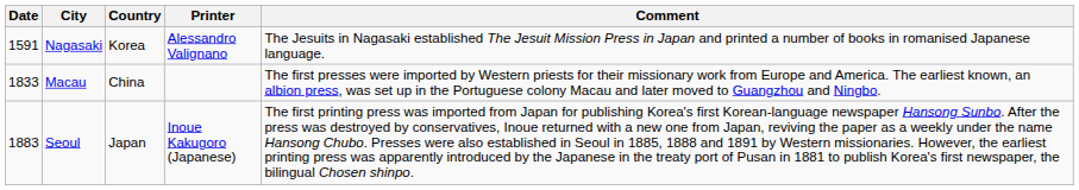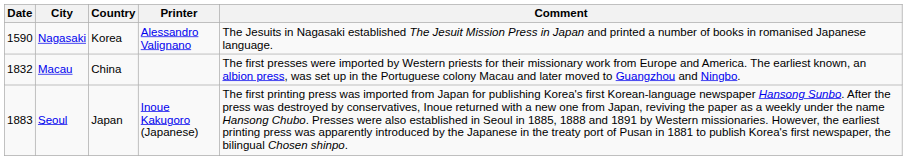Nagasaki | Date: 1591 -> 1590
Macau | Date: 1833 -> 1832
